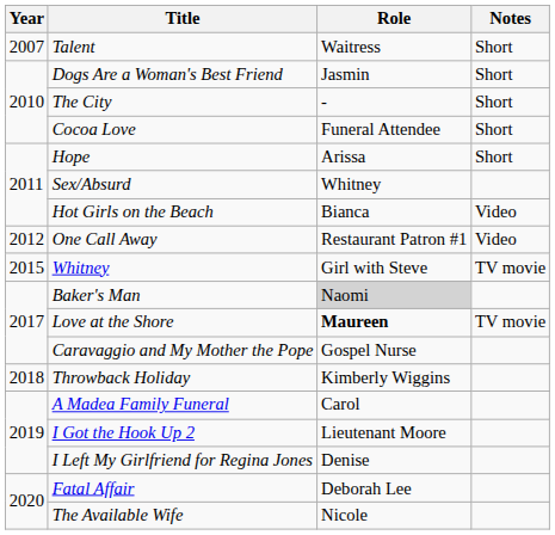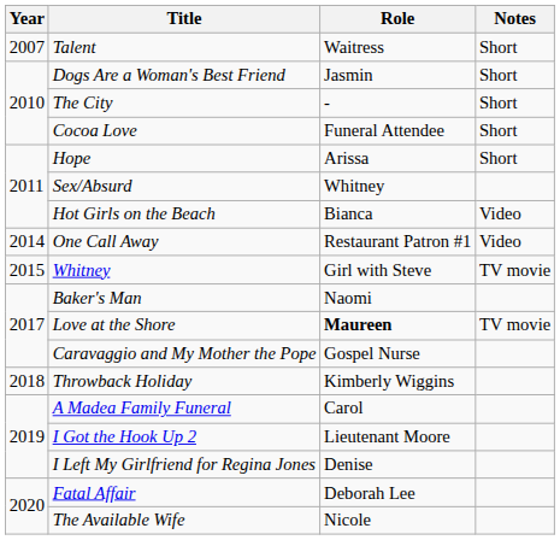One Call Away | Year: 2012 -> 2014
Baker's Man | Role: lightgrey background -> no background
